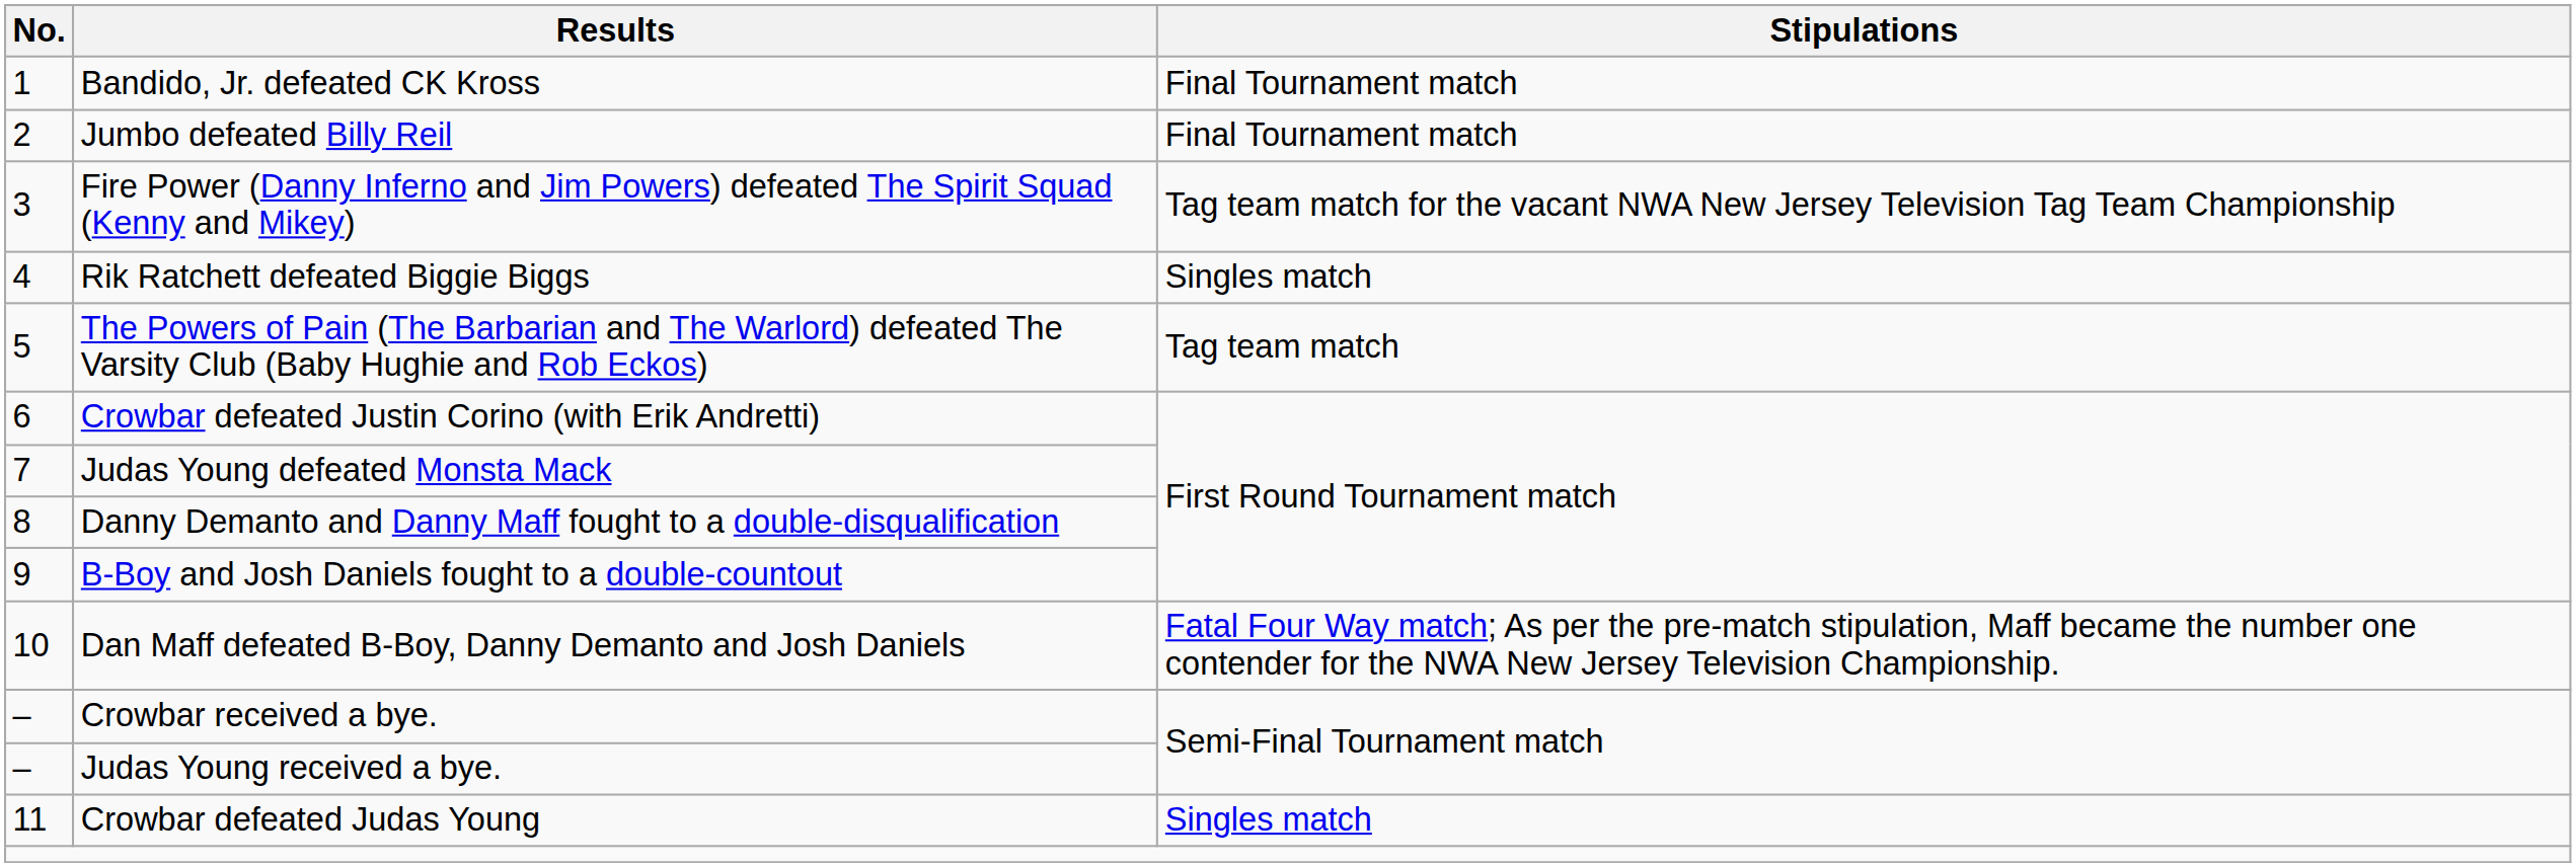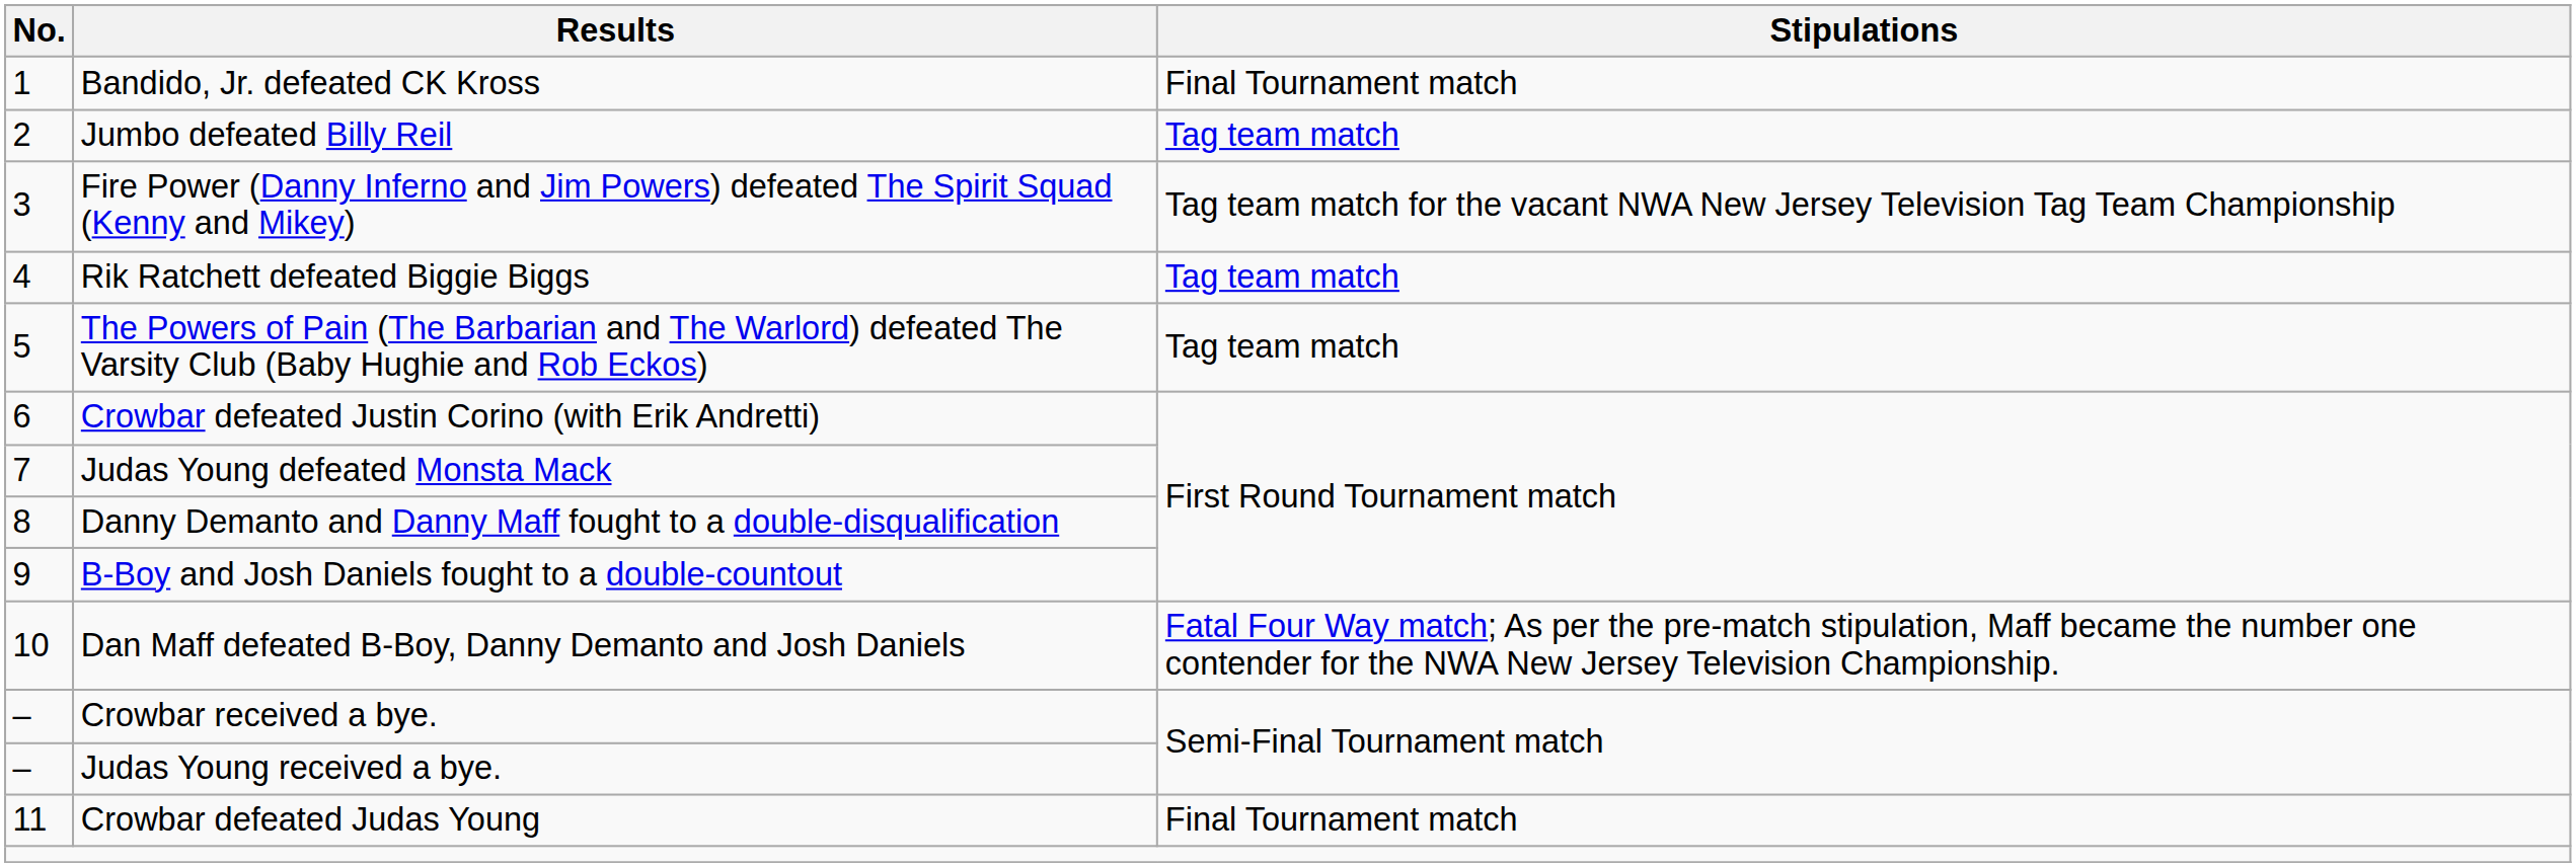Jumbo defeated Billy Reil | Stipulations: Final Tournament match -> Tag team match
Rik Ratchett defeated Biggie Biggs | Stipulations: Singles match -> Tag team match
Crowbar defeated Judas Young | Stipulations: Singles match -> Final Tournament match
